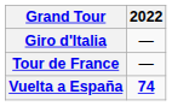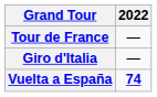rows swapped: Giro d'Italia <-> Tour de France
